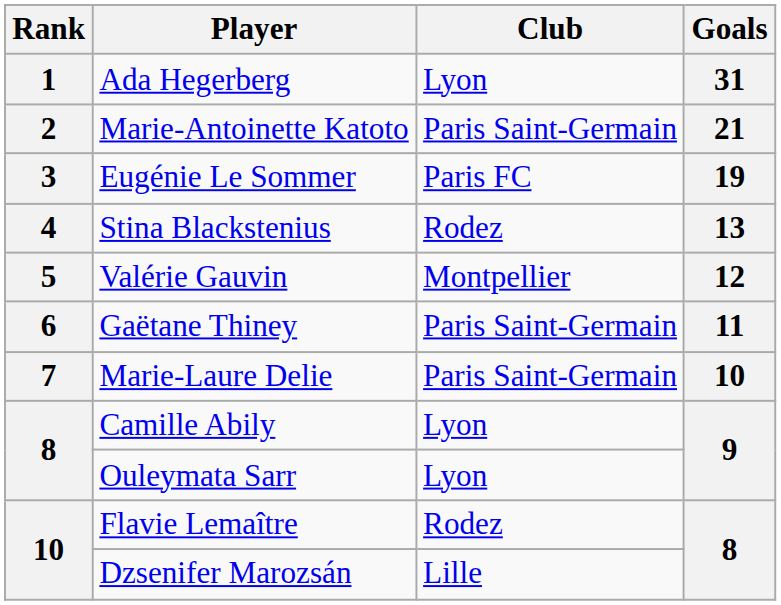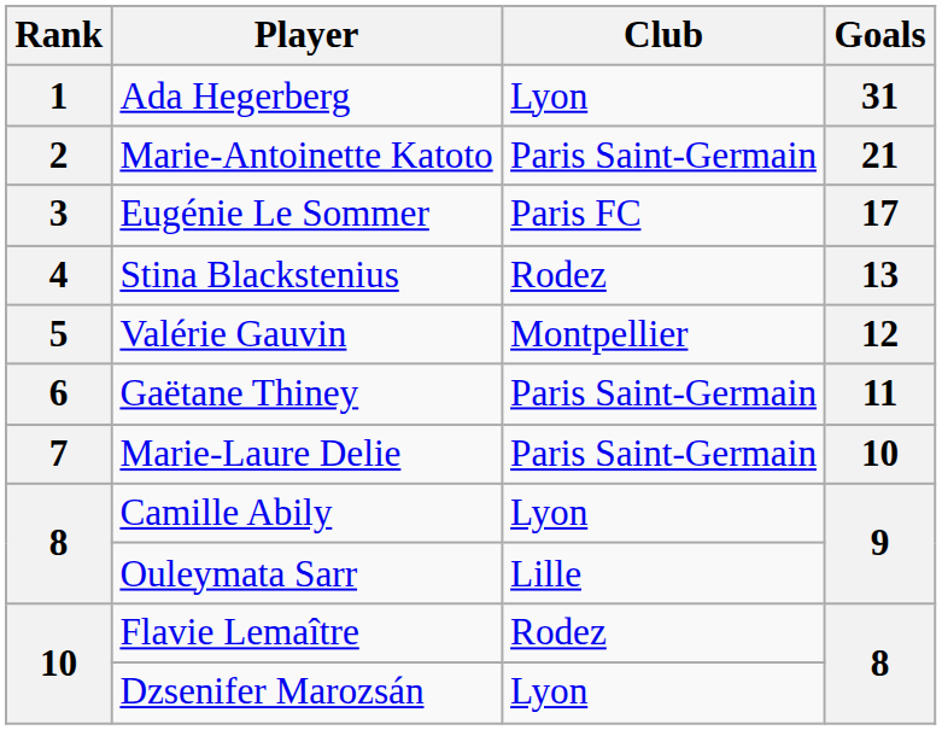Eugénie Le Sommer | Goals: 19 -> 17
Ouleymata Sarr | Club: Lyon -> Lille
Dzsenifer Marozsán | Club: Lille -> Lyon
